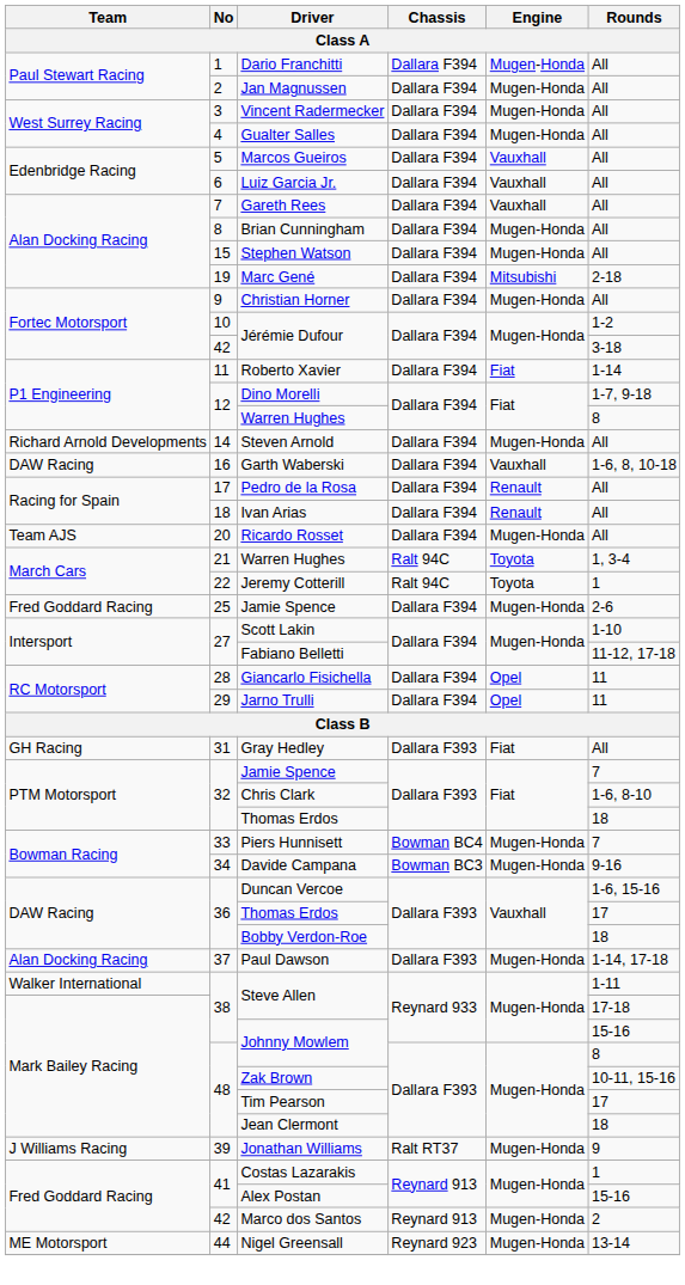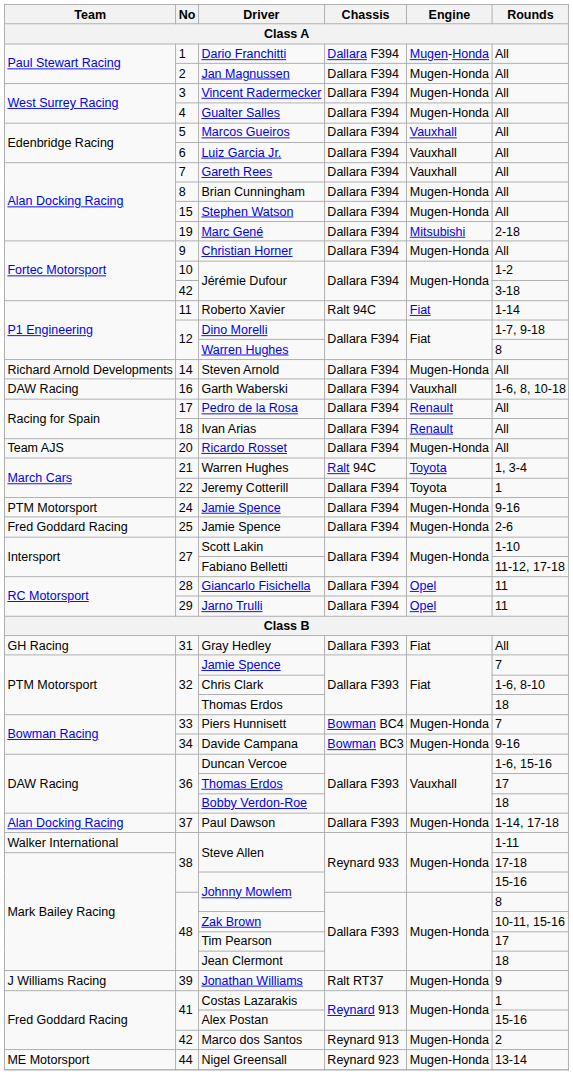Roberto Xavier | Chassis: Dallara F394 -> Ralt 94C
Jeremy Cotterill | Chassis: Ralt 94C -> Dallara F394
+ row: PTM Motorsport | 24 | Jamie Spence | Dallara F394 | Mugen-Honda | 9-16
